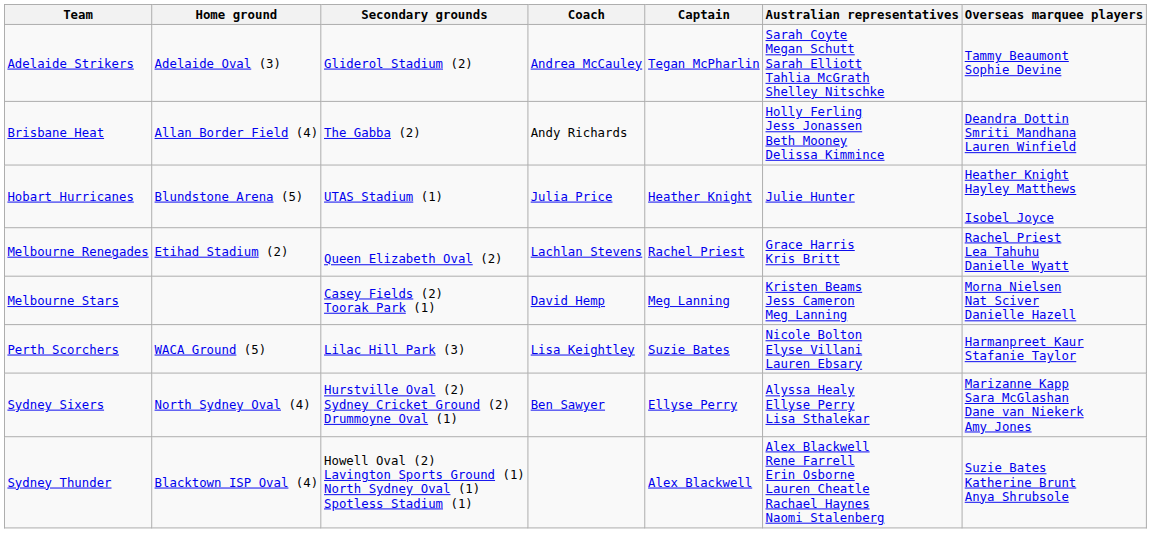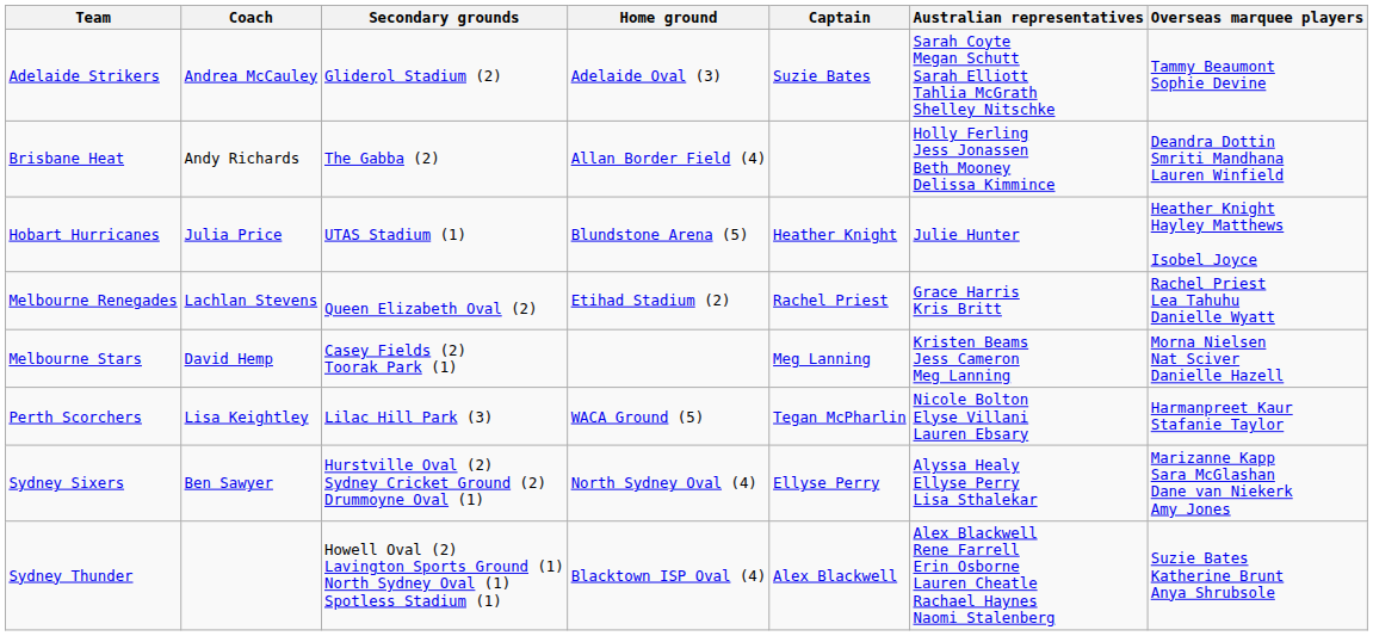columns swapped: Home ground <-> Coach
Adelaide Strikers | Captain: Tegan McPharlin -> Suzie Bates
Perth Scorchers | Captain: Suzie Bates -> Tegan McPharlin
